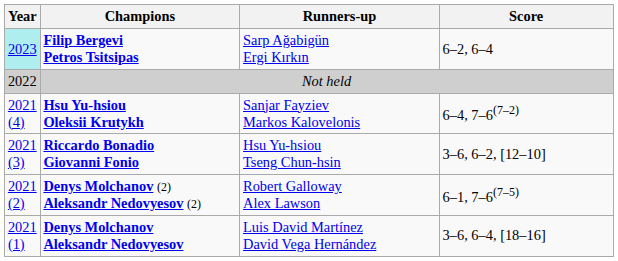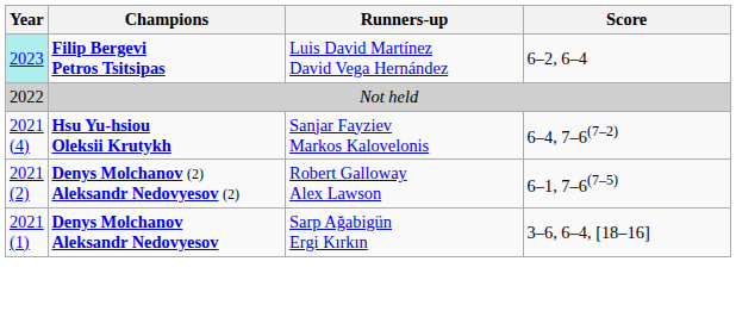Filip Bergevi Petros Tsitsipas | Runners-up: Sarp Ağabigün Ergi Kırkın -> Luis David Martínez David Vega Hernández
- row: 2021 (3) | Riccardo Bonadio Giovanni Fonio | Hsu Yu-hsiou Tseng Chun-hsin | 3–6, 6–2, [12–10]
Denys Molchanov Aleksandr Nedovyesov | Runners-up: Luis David Martínez David Vega Hernández -> Sarp Ağabigün Ergi Kırkın
